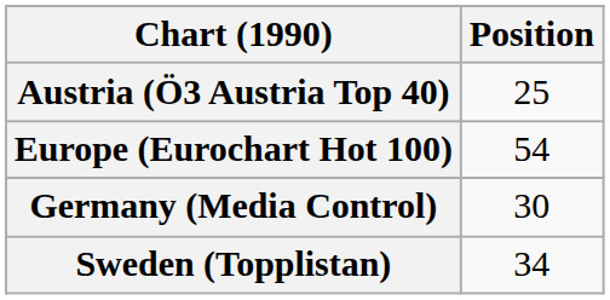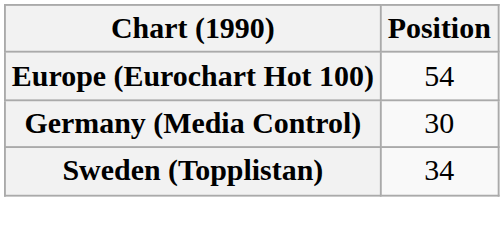- row: Austria (Ö3 Austria Top 40) | 25
